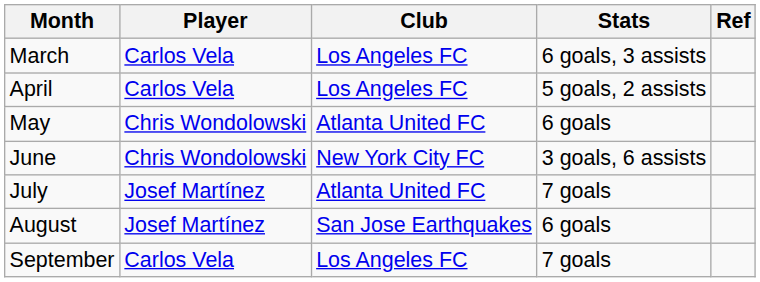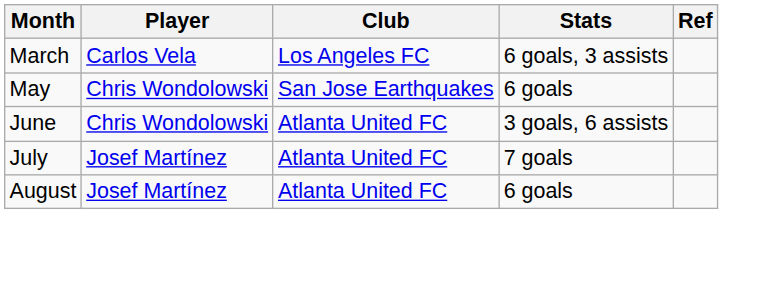- row: April | Carlos Vela | Los Angeles FC | 5 goals, 2 assists
May | Club: Atlanta United FC -> San Jose Earthquakes
June | Club: New York City FC -> Atlanta United FC
August | Club: San Jose Earthquakes -> Atlanta United FC
- row: September | Carlos Vela | Los Angeles FC | 7 goals
